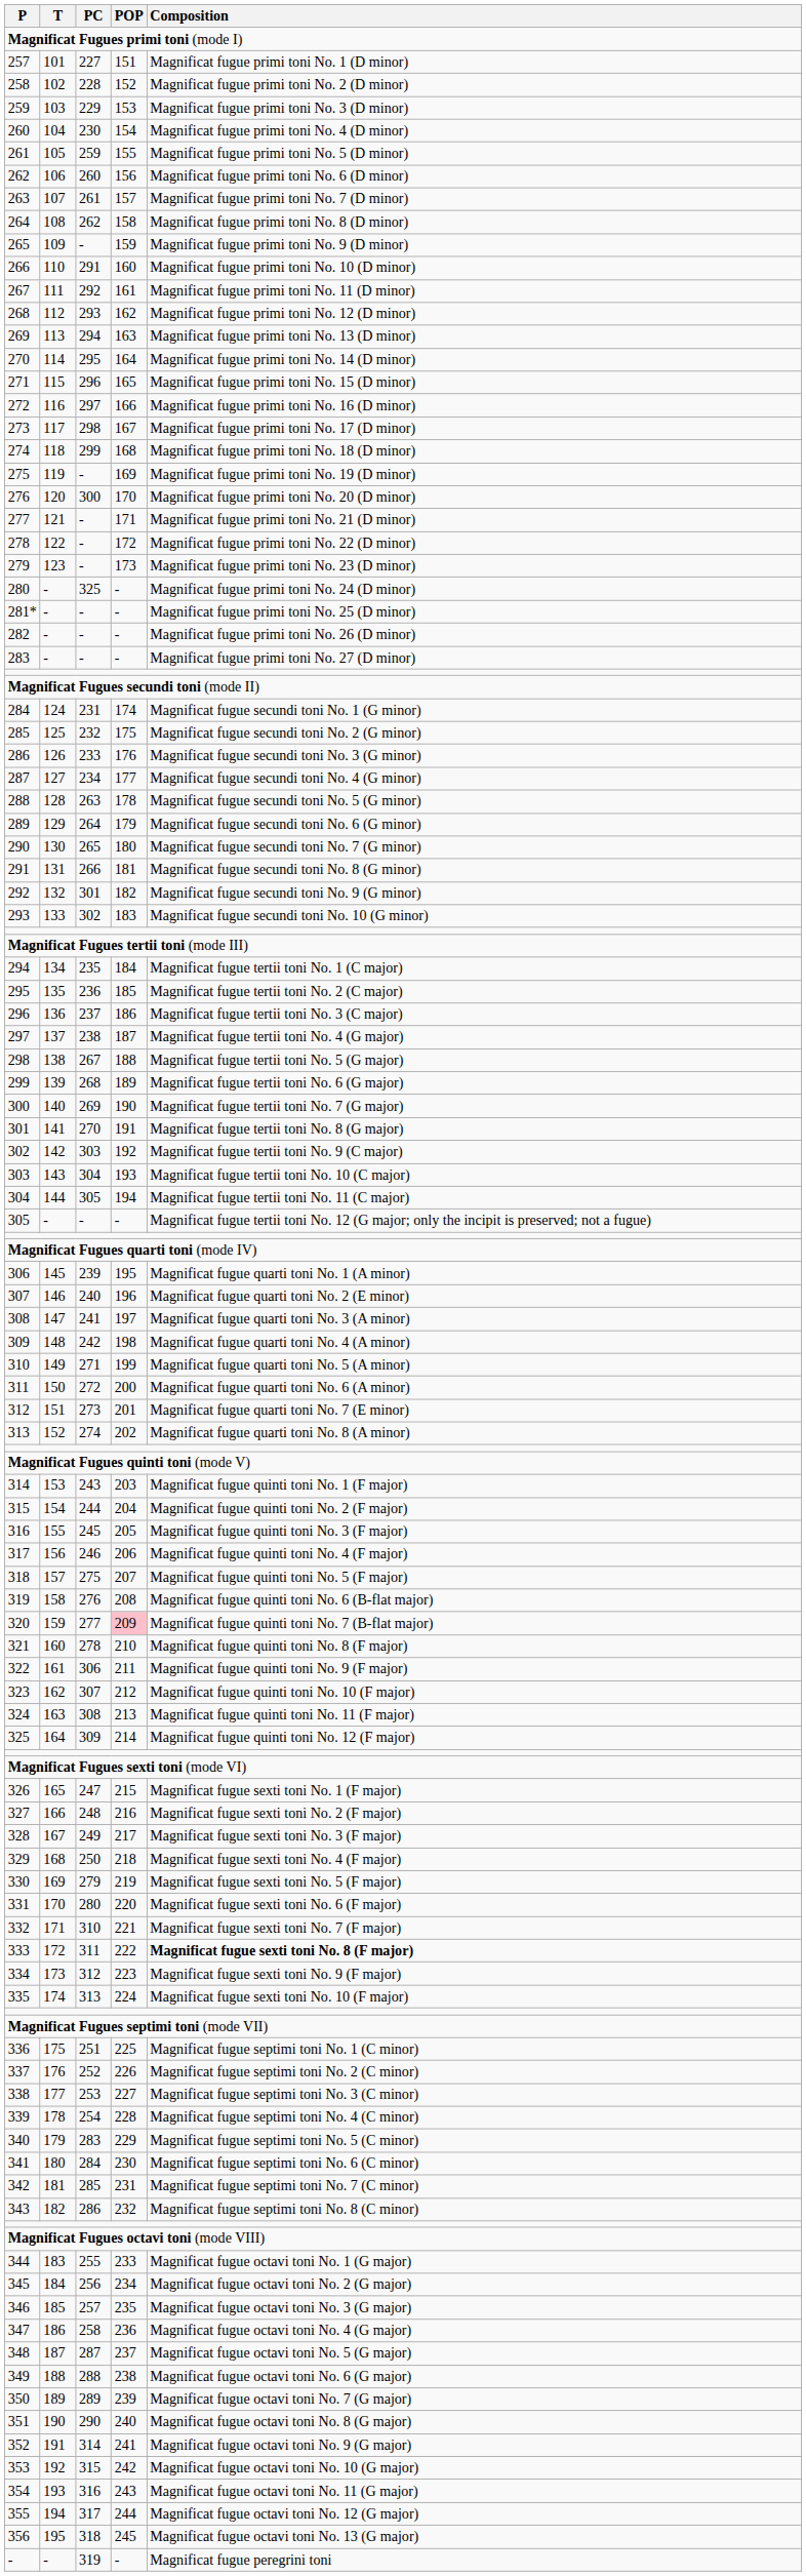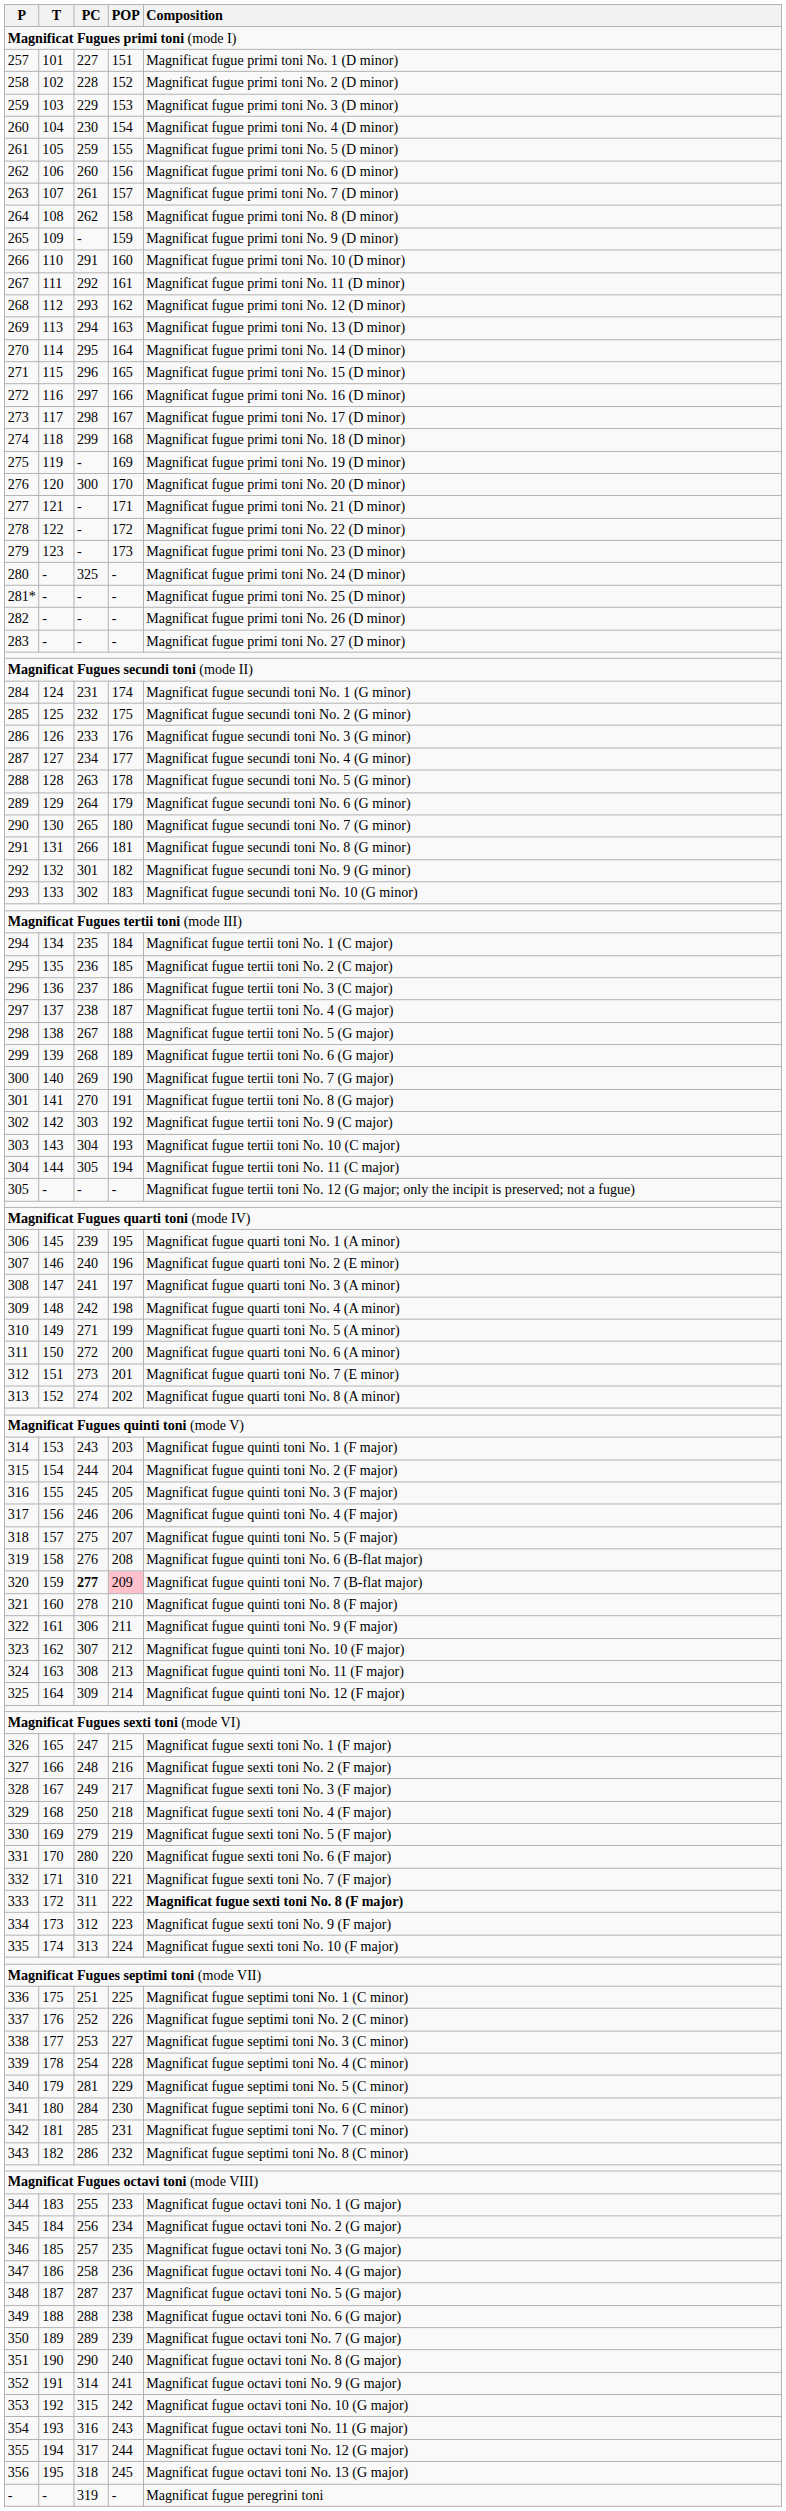320 | PC: normal -> bold
340 | PC: 283 -> 281
